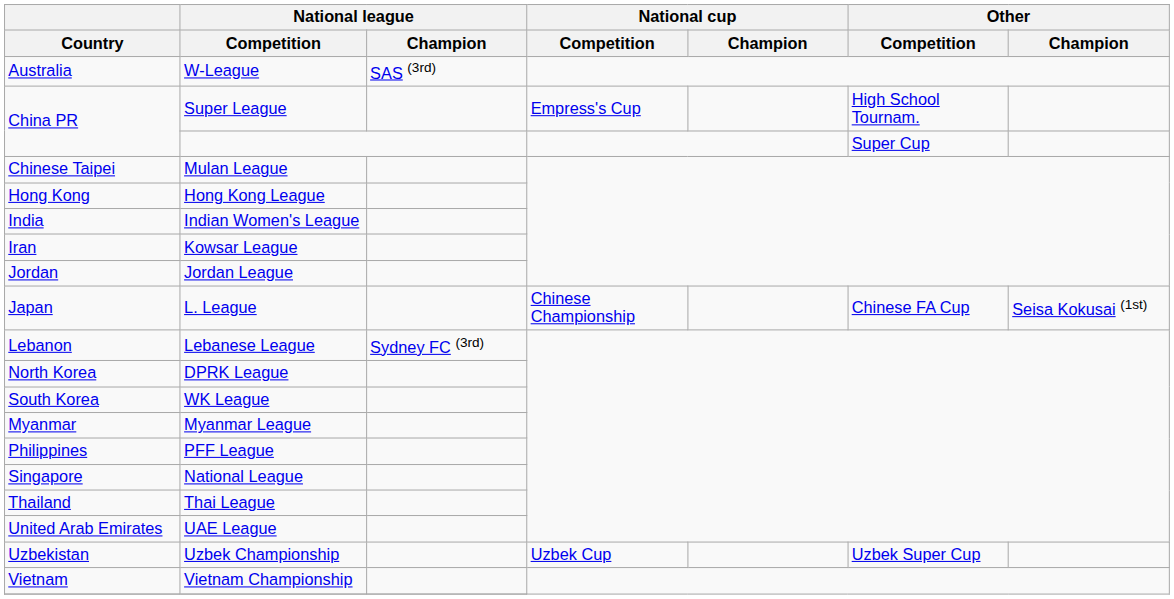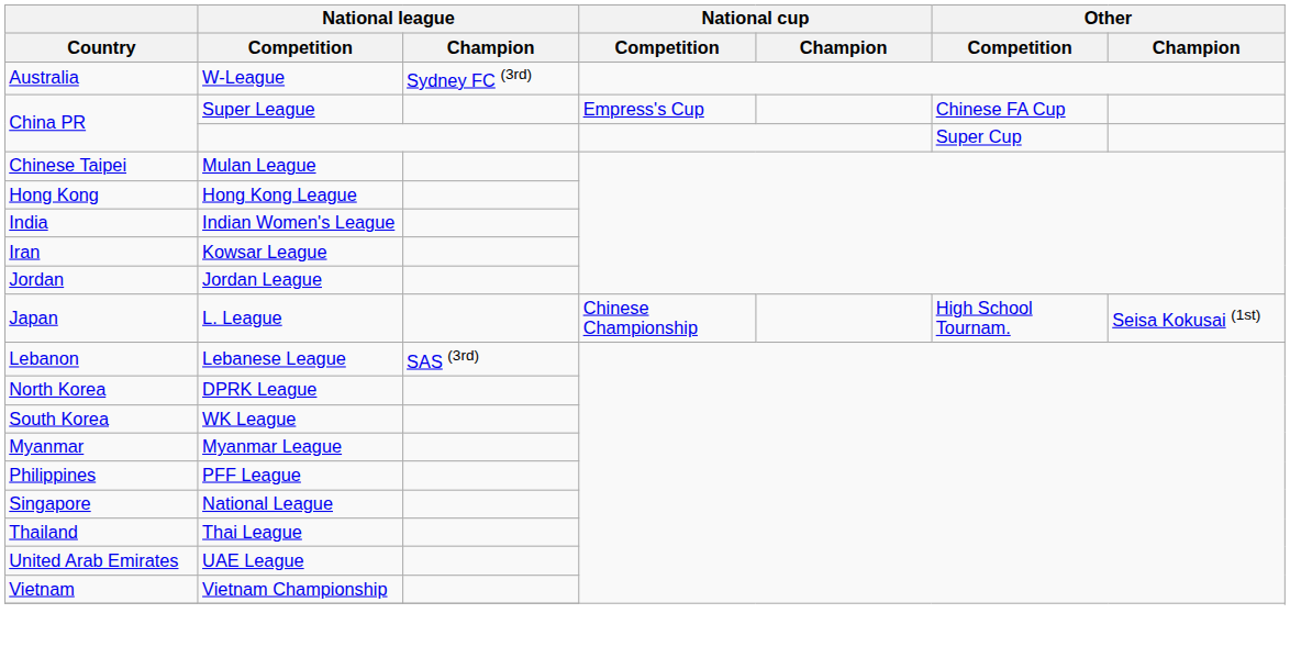W-League | National league / Champion: SAS (3rd) -> Sydney FC (3rd)
Super League | Other / Competition: High School Tournam. -> Chinese FA Cup
L. League | Other / Competition: Chinese FA Cup -> High School Tournam.
Lebanese League | National league / Champion: Sydney FC (3rd) -> SAS (3rd)
- row: Uzbekistan | Uzbek Championship | Uzbek Cup | Uzbek Super Cup
